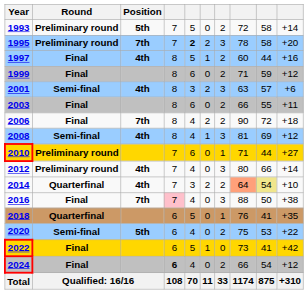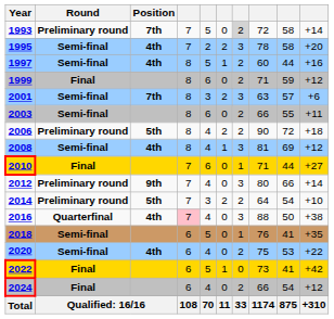1993 | Position: 5th -> 7th
1993 | column 7: no background -> lightgrey background
1995 | Round: Preliminary round -> Semi-final
1995 | Position: 7th -> 4th
1995 | column 5: bold -> normal
1997 | Round: Final -> Semi-final
2001 | Position: 4th -> 7th
2003 | Round: Final -> Semi-final
2006 | Round: Final -> Preliminary round
2006 | Position: 7th -> 5th
2010 | Round: Preliminary round -> Final
2012 | Position: 4th -> 9th
2014 | Round: Quarterfinal -> Preliminary round
2014 | Position: 4th -> 5th
2014 | column 8: lightsalmon background -> no background
2014 | column 9: khaki background -> no background
2016 | Round: Final -> Quarterfinal
2016 | Position: 7th -> 4th
2018 | Round: Quarterfinal -> Semi-final
2020 | Position: 5th -> 4th
2024 | column 4: bold -> normal
